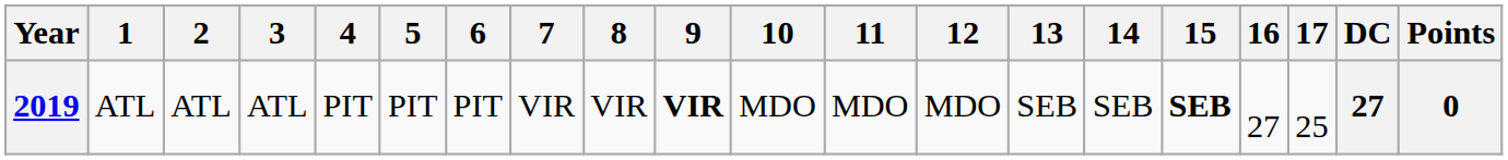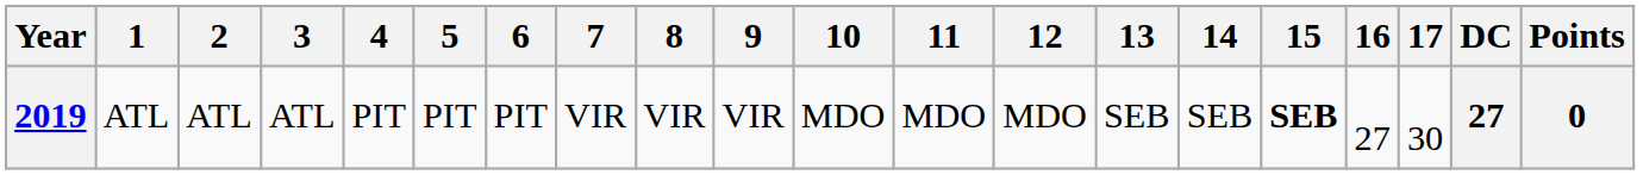2019 | 9: bold -> normal
2019 | 17: 25 -> 30
